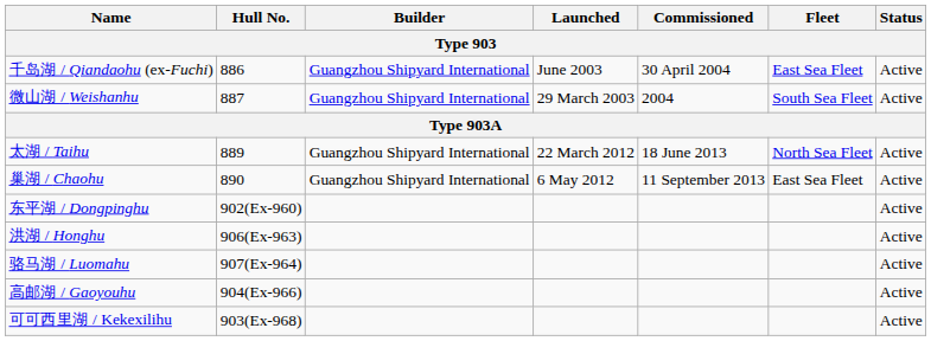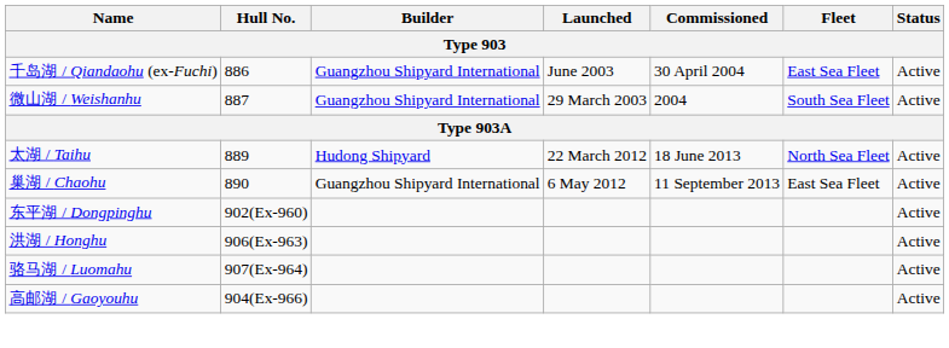太湖 / Taihu | Builder: Guangzhou Shipyard International -> Hudong Shipyard
- row: 可可西里湖 / Kekexilihu | 903(Ex-968) | Active
